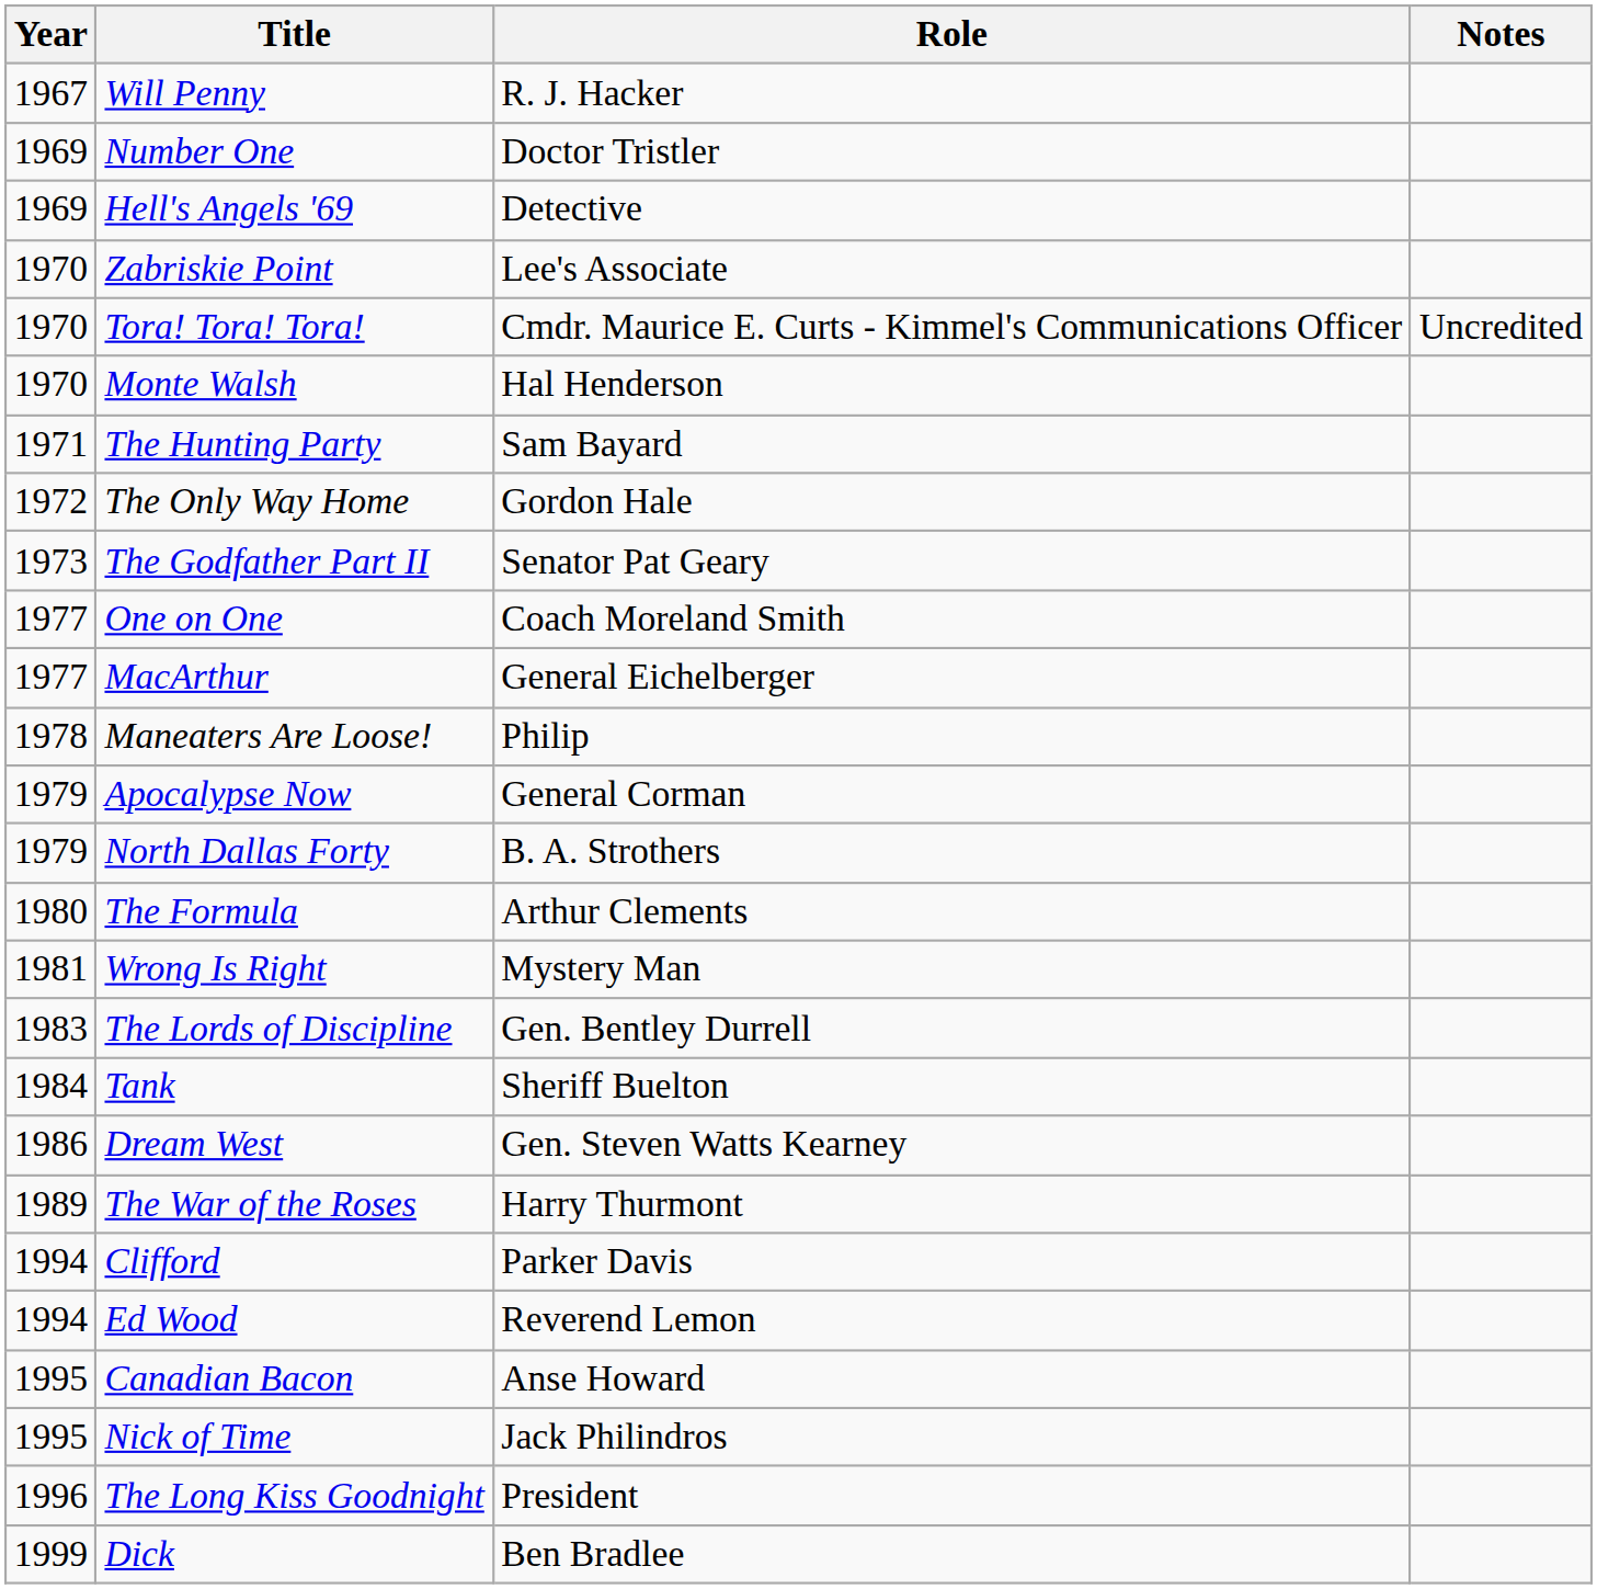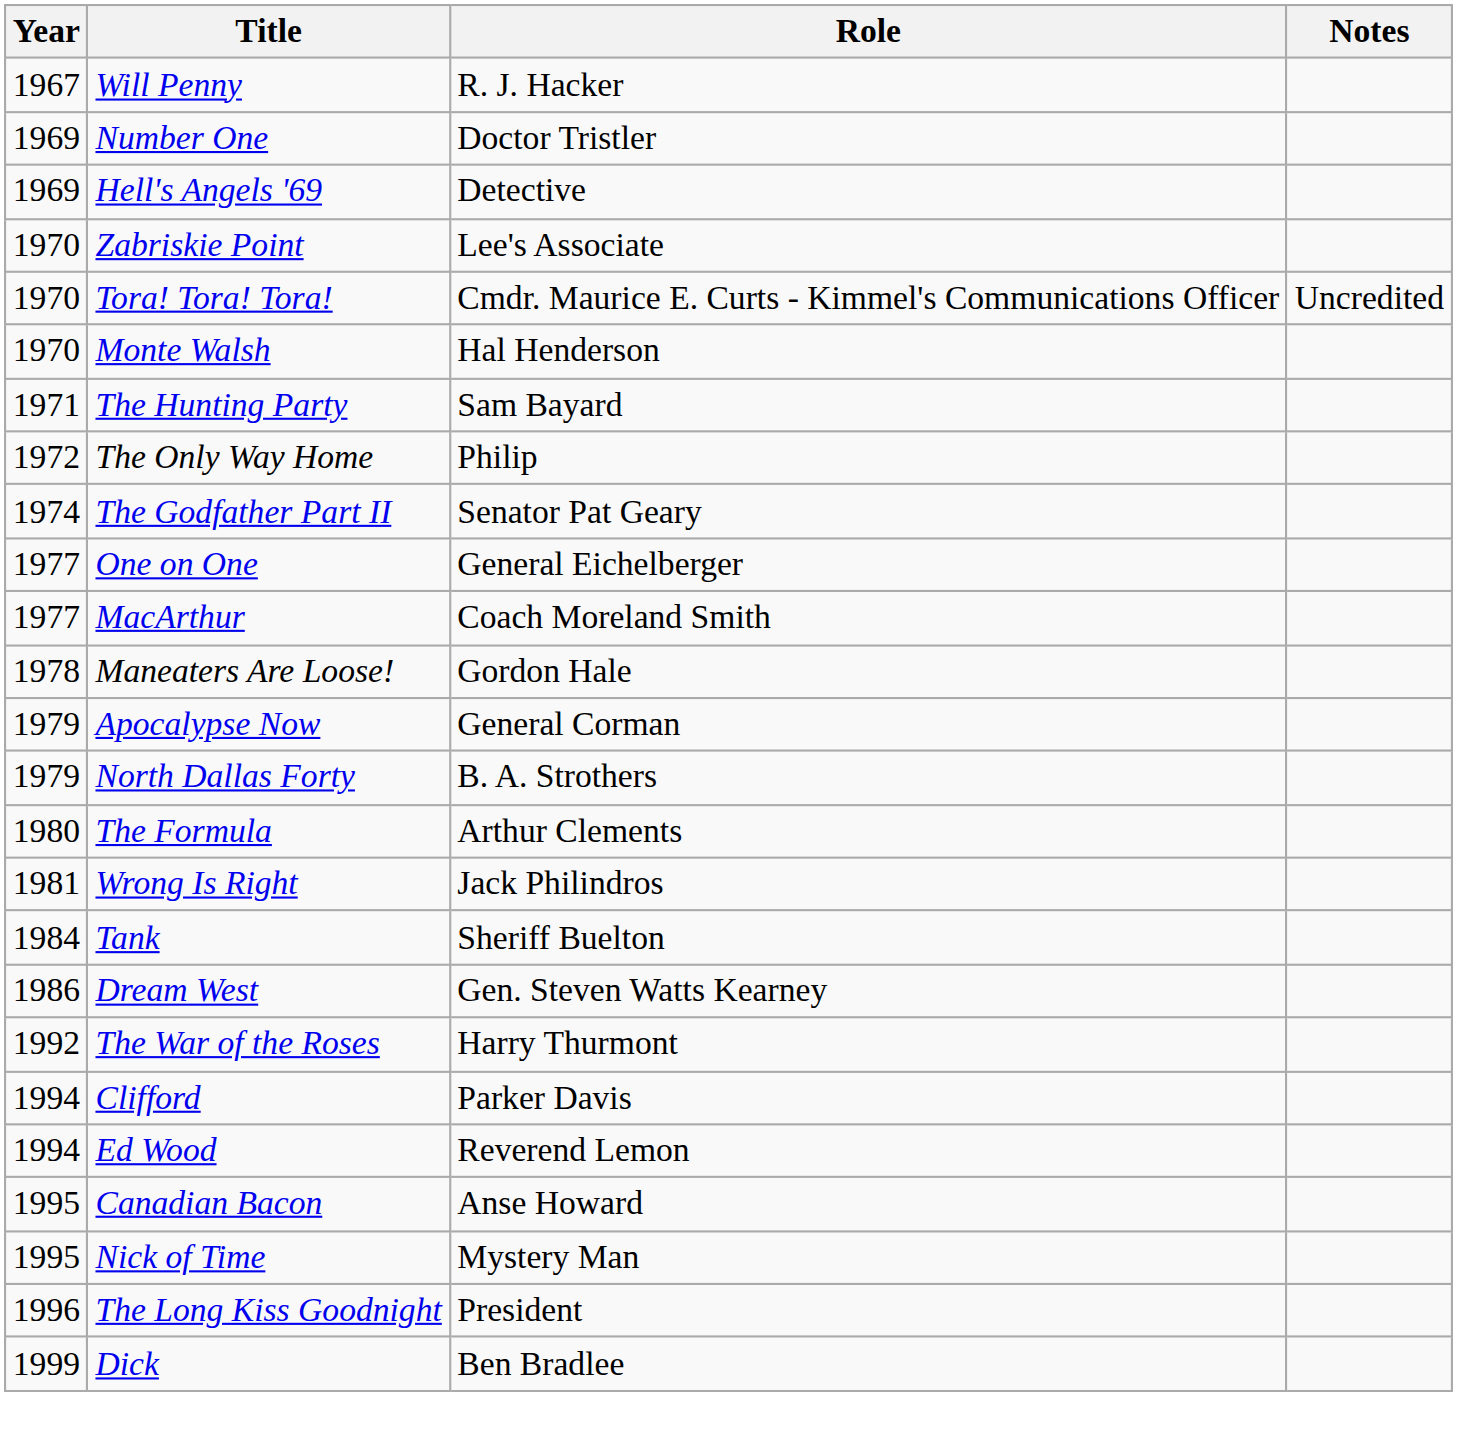The Only Way Home | Role: Gordon Hale -> Philip
The Godfather Part II | Year: 1973 -> 1974
One on One | Role: Coach Moreland Smith -> General Eichelberger
MacArthur | Role: General Eichelberger -> Coach Moreland Smith
Maneaters Are Loose! | Role: Philip -> Gordon Hale
Wrong Is Right | Role: Mystery Man -> Jack Philindros
- row: 1983 | The Lords of Discipline | Gen. Bentley Durrell
The War of the Roses | Year: 1989 -> 1992
Nick of Time | Role: Jack Philindros -> Mystery Man
